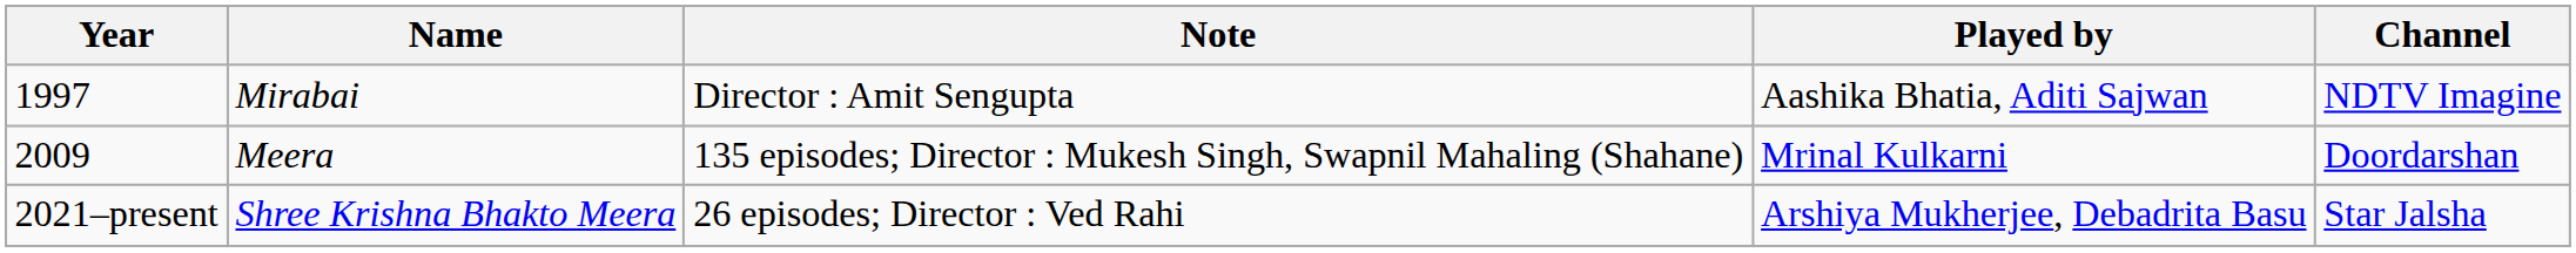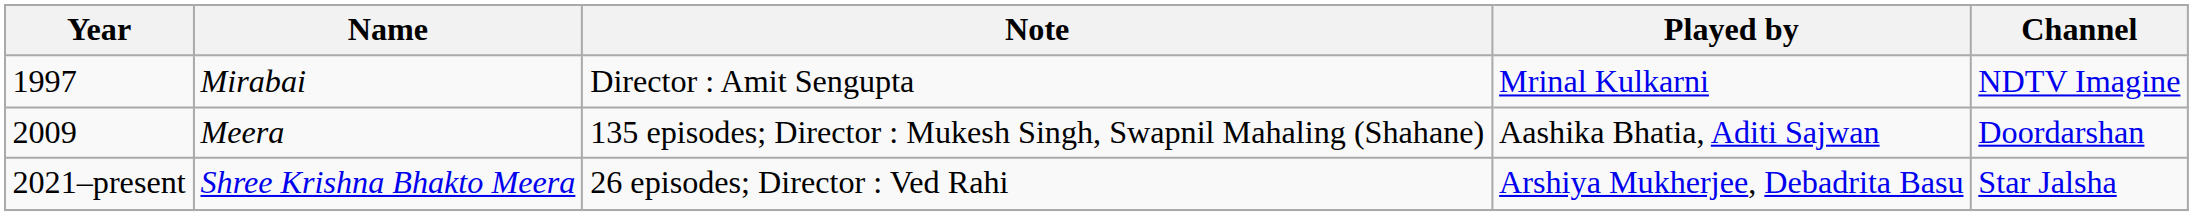Mirabai | Played by: Aashika Bhatia, Aditi Sajwan -> Mrinal Kulkarni
Meera | Played by: Mrinal Kulkarni -> Aashika Bhatia, Aditi Sajwan
